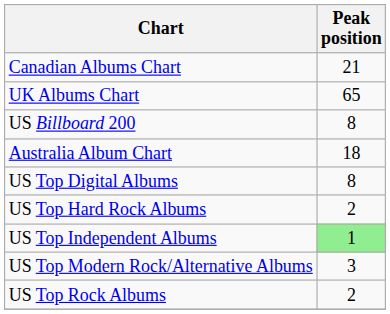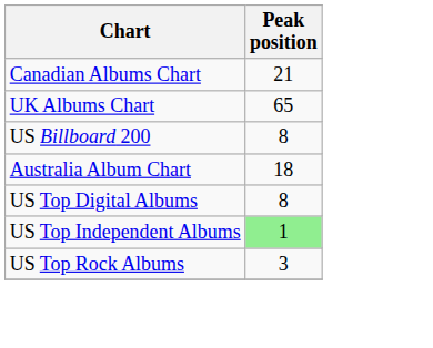- row: US Top Hard Rock Albums | 2
- row: US Top Modern Rock/Alternative Albums | 3
US Top Rock Albums | Peak position: 2 -> 3
